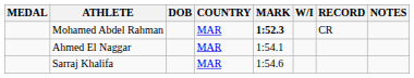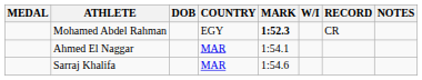Mohamed Abdel Rahman | COUNTRY: MAR -> EGY
